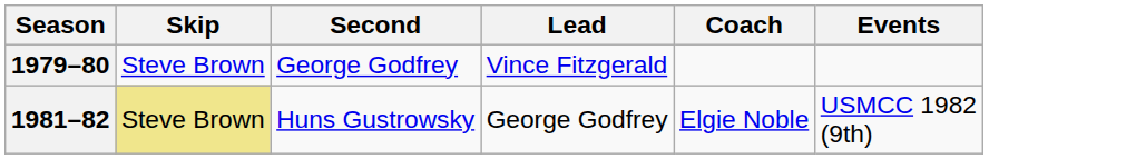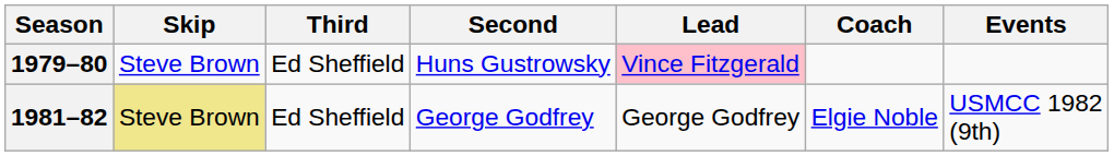+ column: Third | Ed Sheffield | Ed Sheffield
1979–80 | Second: George Godfrey -> Huns Gustrowsky
1979–80 | Lead: no background -> pink background
1981–82 | Second: Huns Gustrowsky -> George Godfrey
